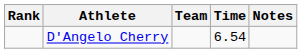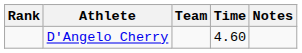D'Angelo Cherry | Time: 6.54 -> 4.60
